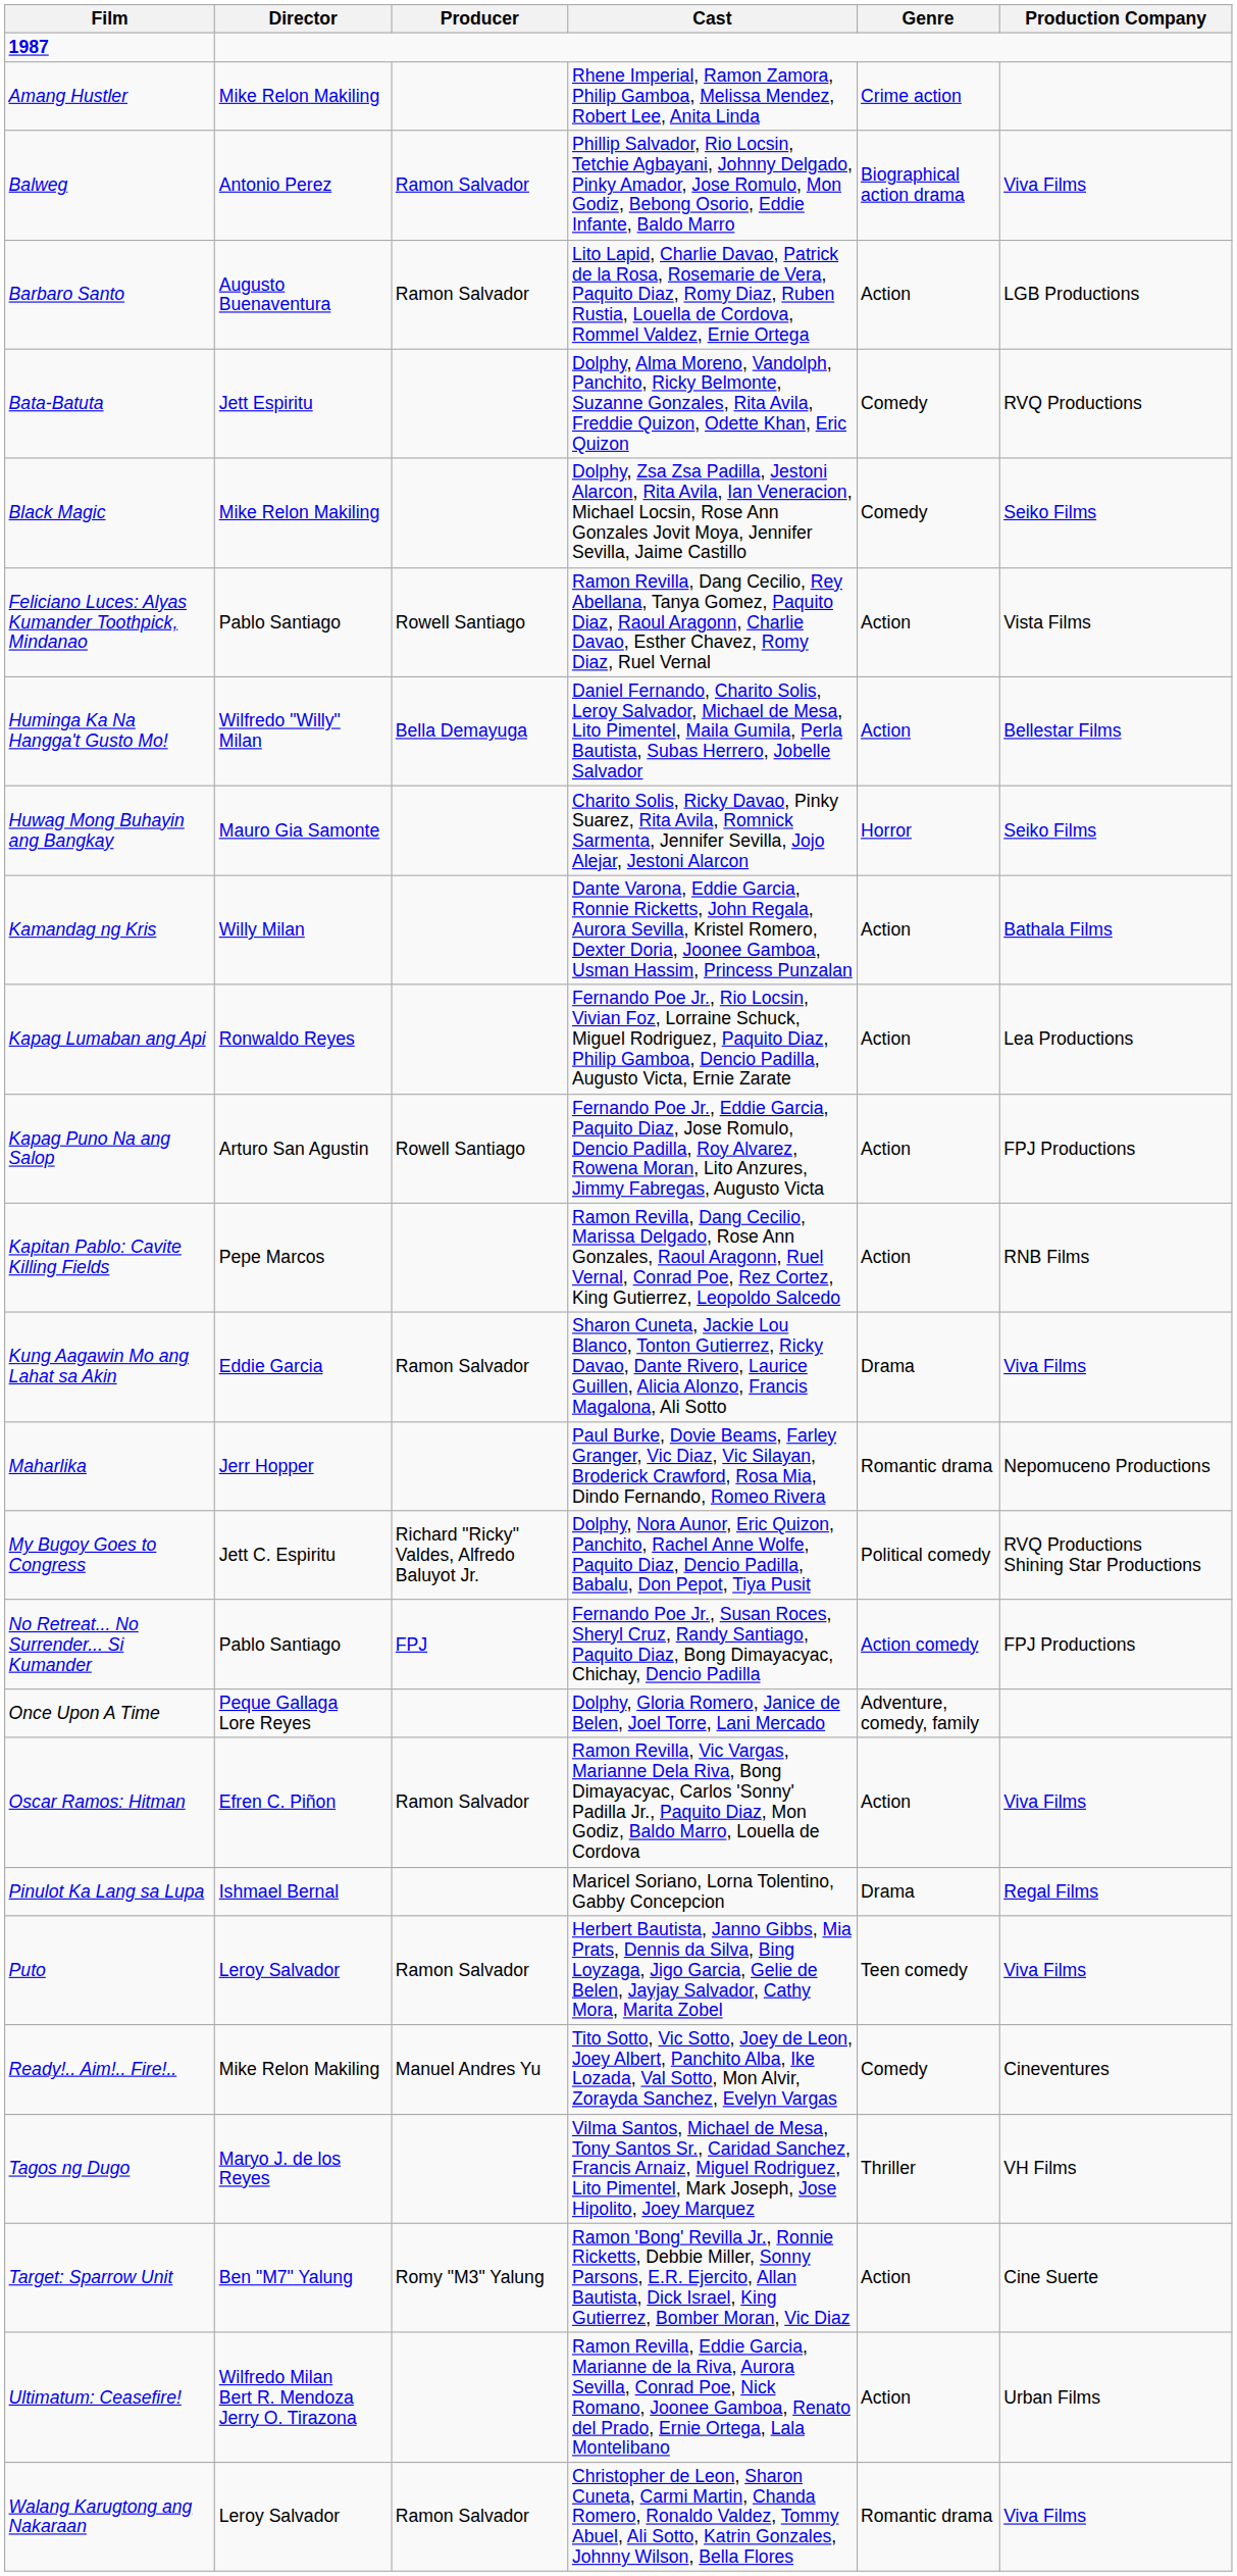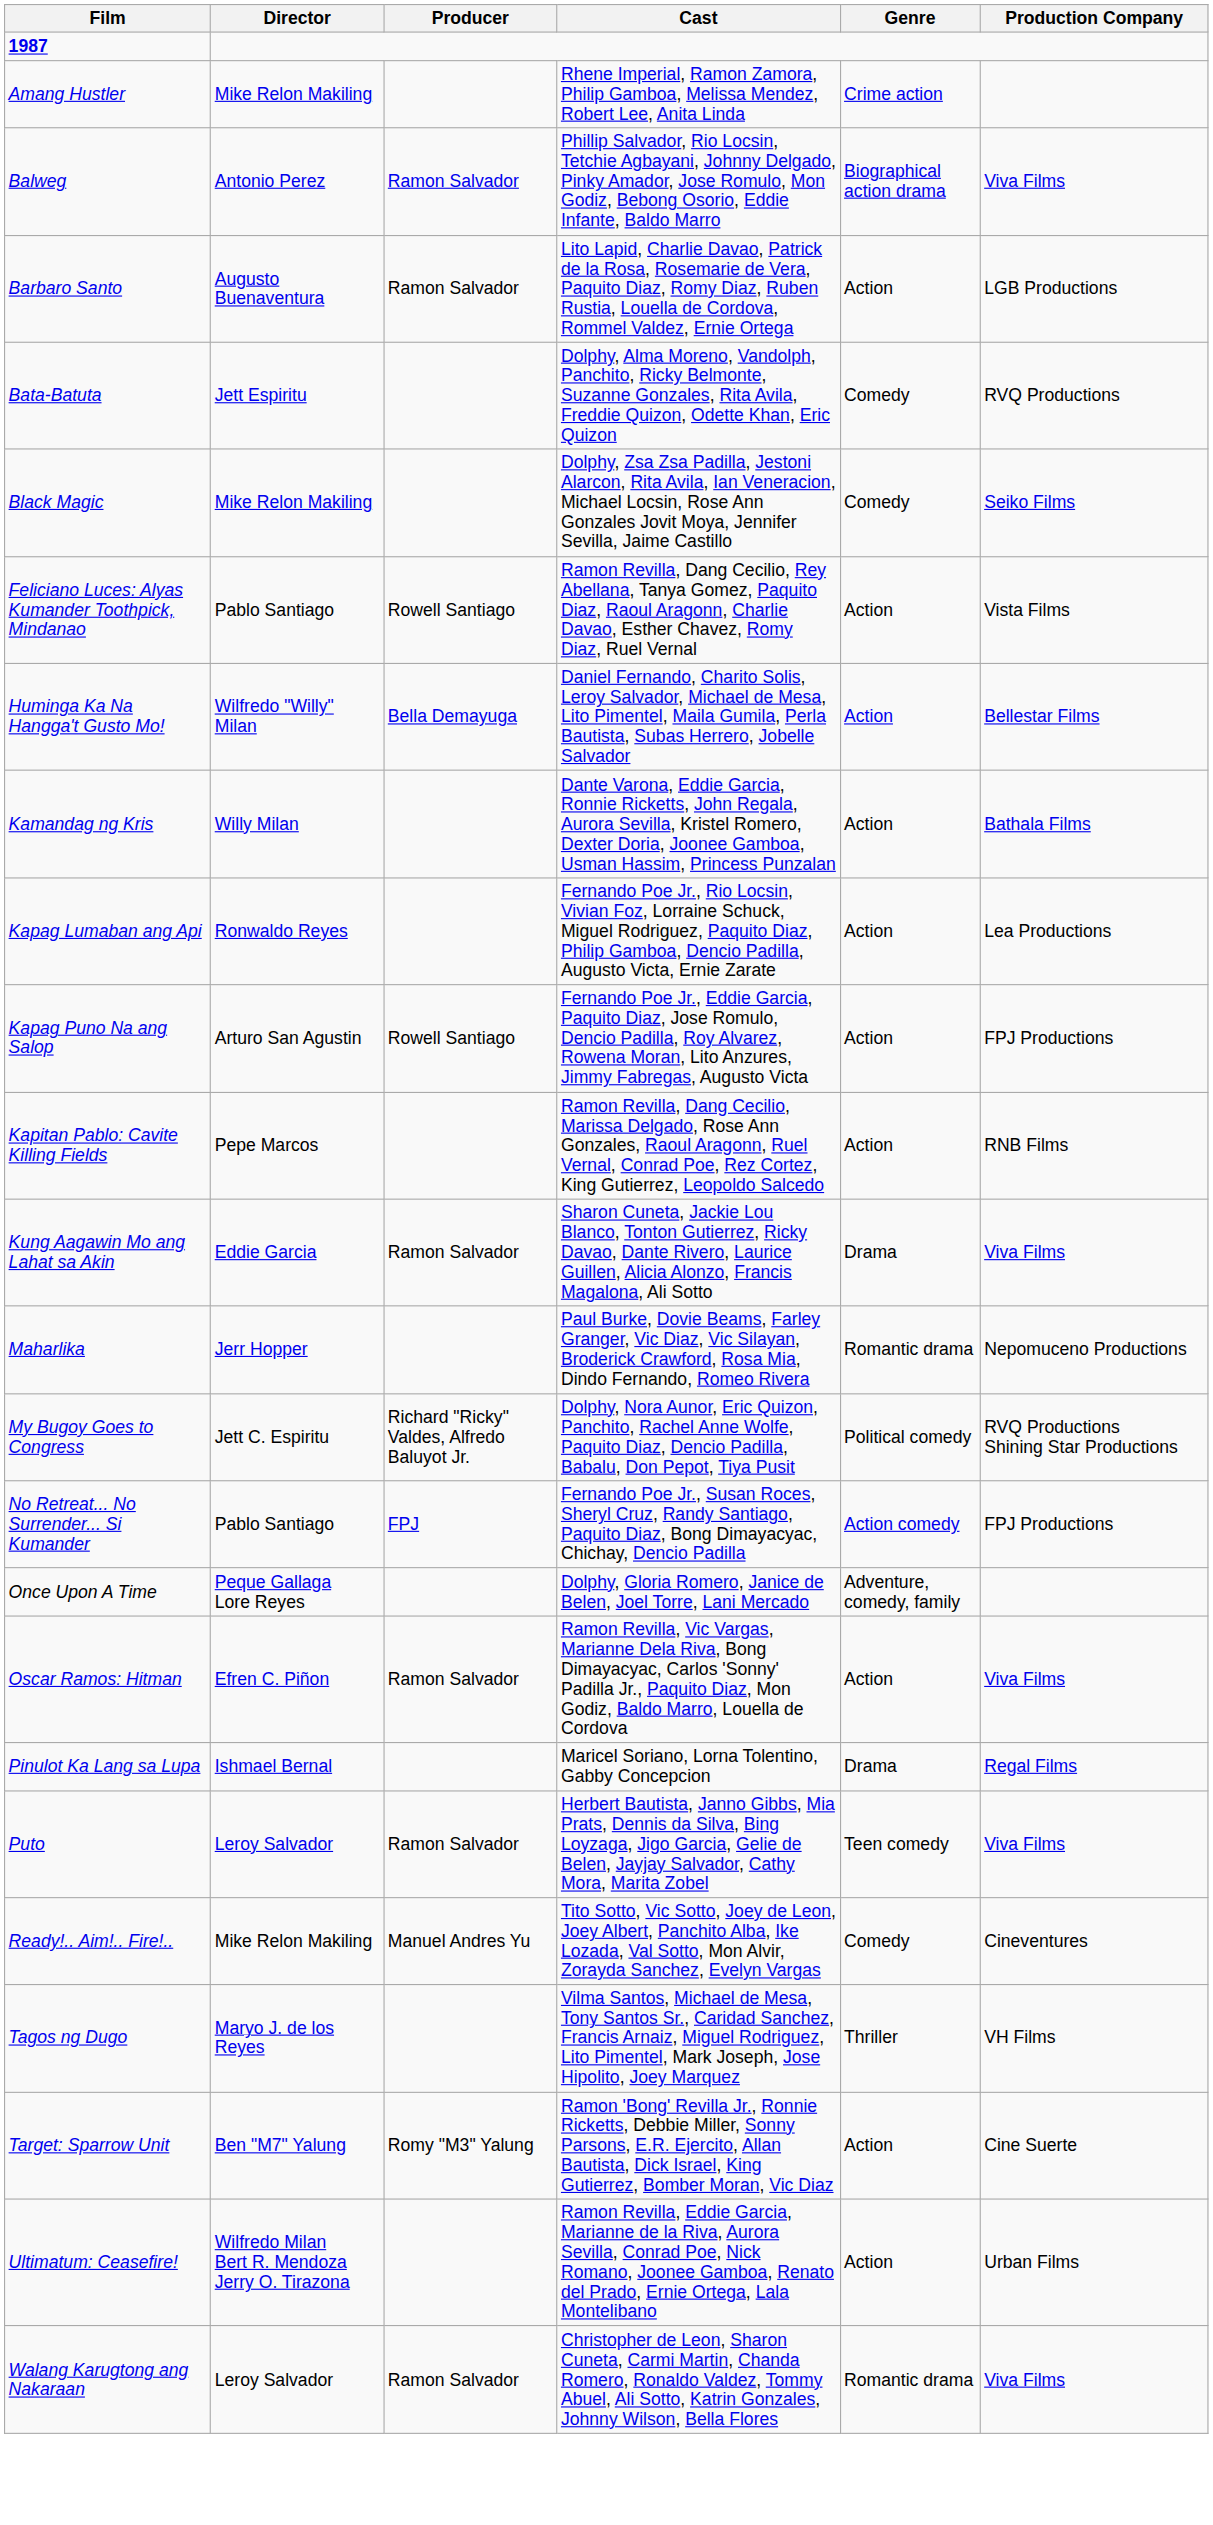- row: Huwag Mong Buhayin ang Bangkay | Mauro Gia Samonte | Charito Solis, Ricky Davao, Pinky Suarez, Rita Avila, Romnick Sarmenta, Jennifer Sevilla, Jojo Alejar, Jestoni Alarcon | Horror | Seiko Films
